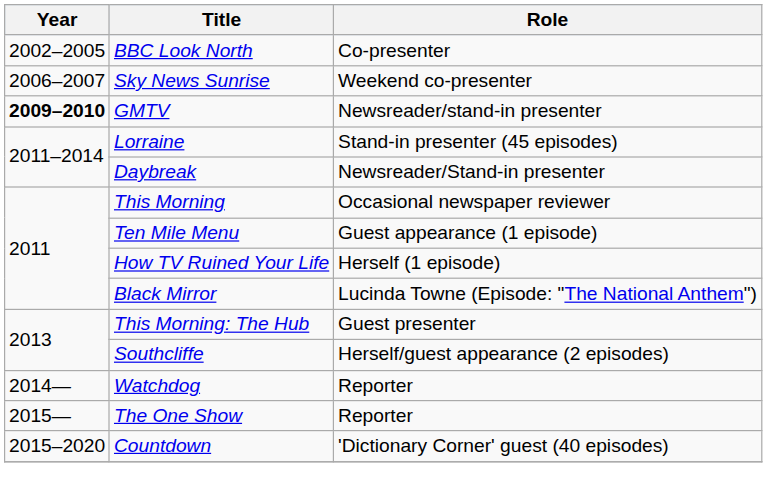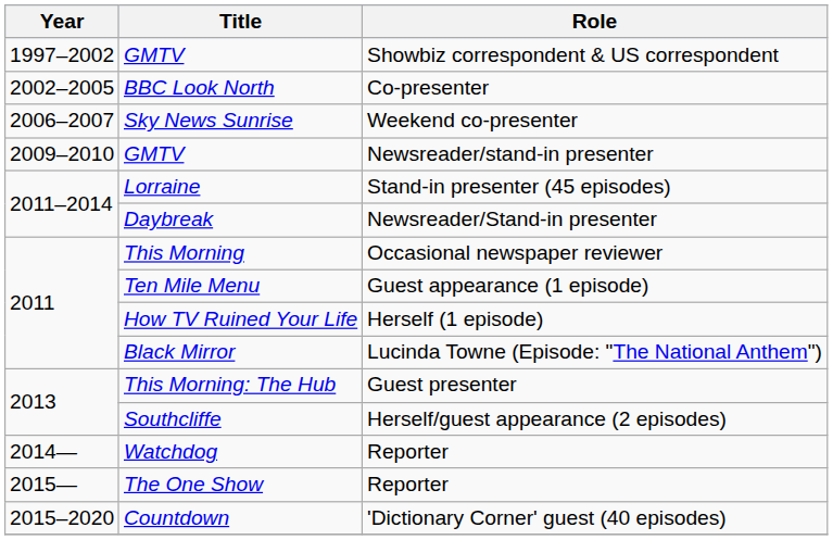+ row: 1997–2002 | GMTV | Showbiz correspondent & US correspondent
GMTV / Newsreader/stand-in presenter | Year: bold -> normal
